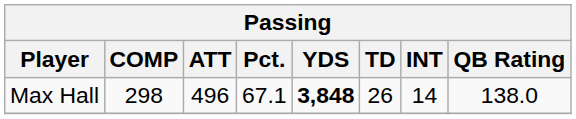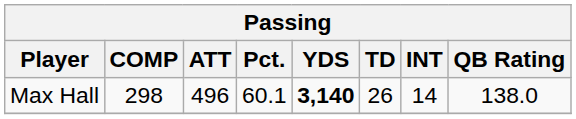Max Hall | Pct.: 67.1 -> 60.1
Max Hall | YDS: 3,848 -> 3,140
